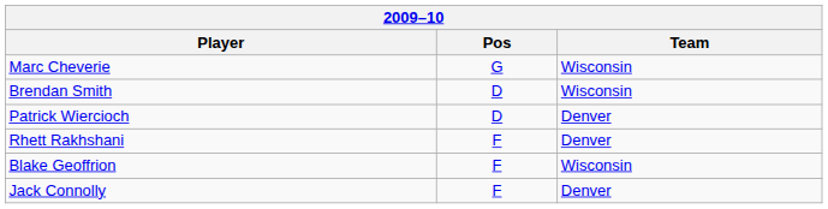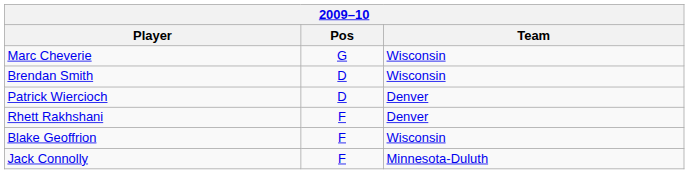Jack Connolly | Team: Denver -> Minnesota-Duluth
